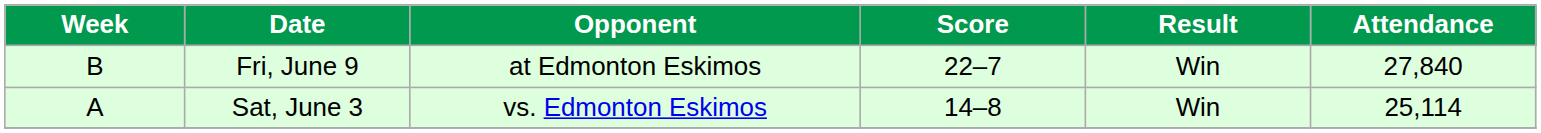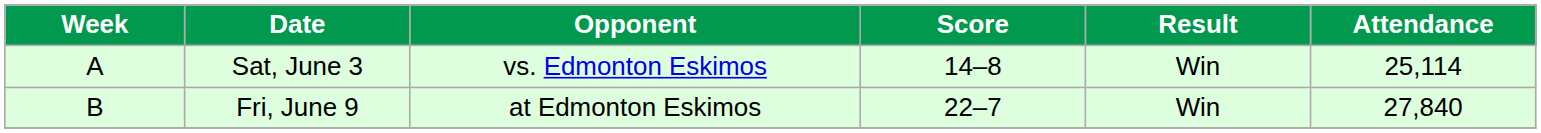rows swapped: Sat, June 3 <-> Fri, June 9
